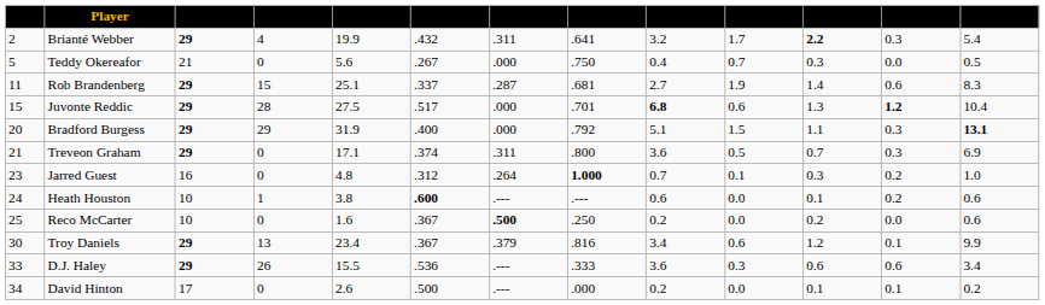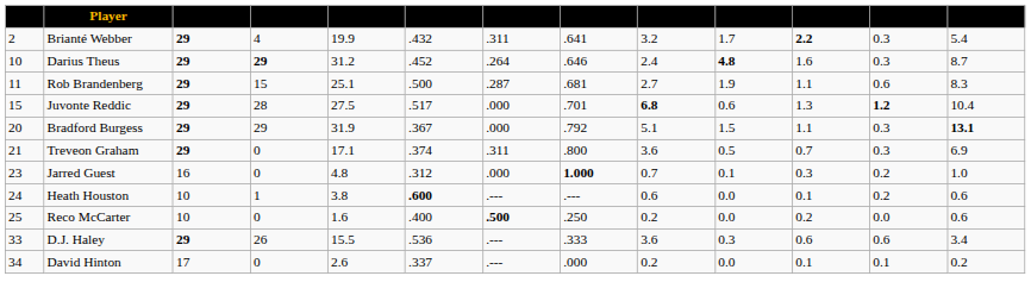- row: 5 | Teddy Okereafor | 21 | 0 | 5.6 | .267 | .000 | .750 | 0.4 | 0.7 | 0.3 | 0.0 | 0.5
+ row: 10 | Darius Theus | 29 | 29 | 31.2 | .452 | .264 | .646 | 2.4 | 4.8 | 1.6 | 0.3 | 8.7
Rob Brandenberg | column 6: .337 -> .500
Rob Brandenberg | column 11: 1.4 -> 1.1
Bradford Burgess | column 6: .400 -> .367
Jarred Guest | column 7: .264 -> .000
Reco McCarter | column 6: .367 -> .400
- row: 30 | Troy Daniels | 29 | 13 | 23.4 | .367 | .379 | .816 | 3.4 | 0.6 | 1.2 | 0.1 | 9.9
David Hinton | column 6: .500 -> .337
